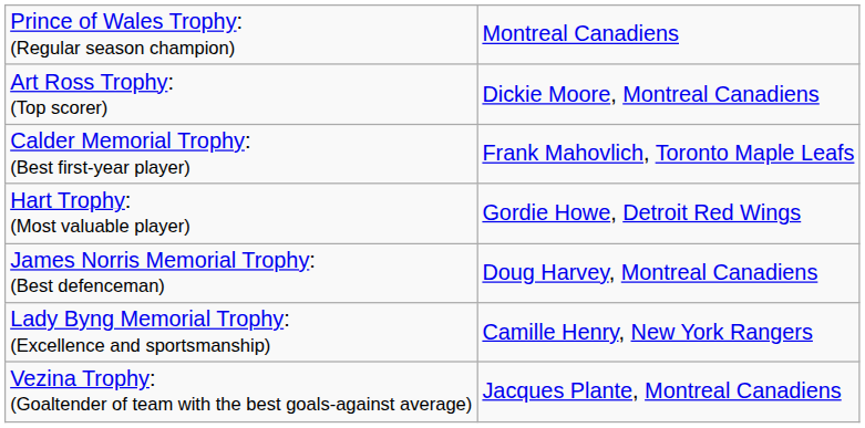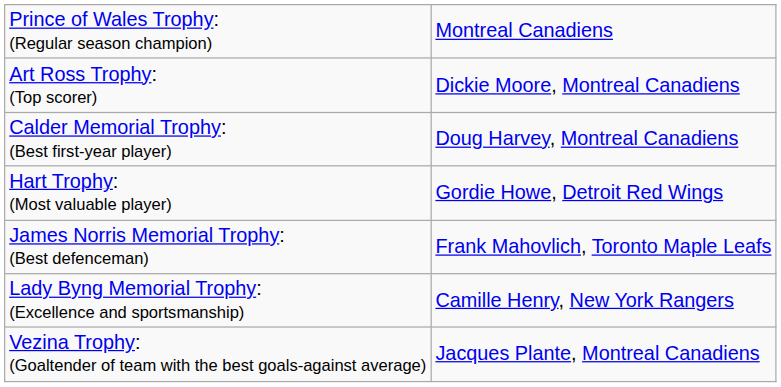Calder Memorial Trophy: (Best first-year player) | column 2: Frank Mahovlich, Toronto Maple Leafs -> Doug Harvey, Montreal Canadiens
James Norris Memorial Trophy: (Best defenceman) | column 2: Doug Harvey, Montreal Canadiens -> Frank Mahovlich, Toronto Maple Leafs
